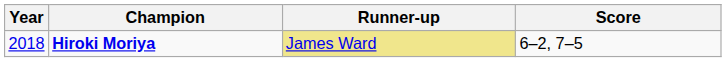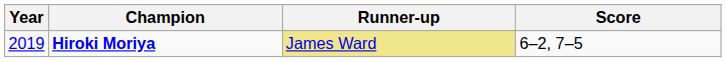Hiroki Moriya | Year: 2018 -> 2019
